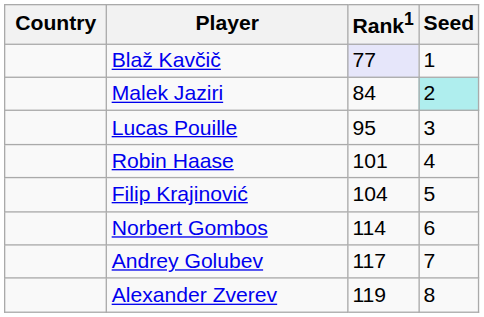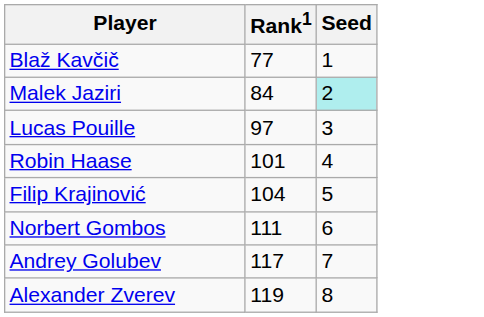- column: Country
Blaž Kavčič | Rank1: lavender background -> no background
Lucas Pouille | Rank1: 95 -> 97
Norbert Gombos | Rank1: 114 -> 111
